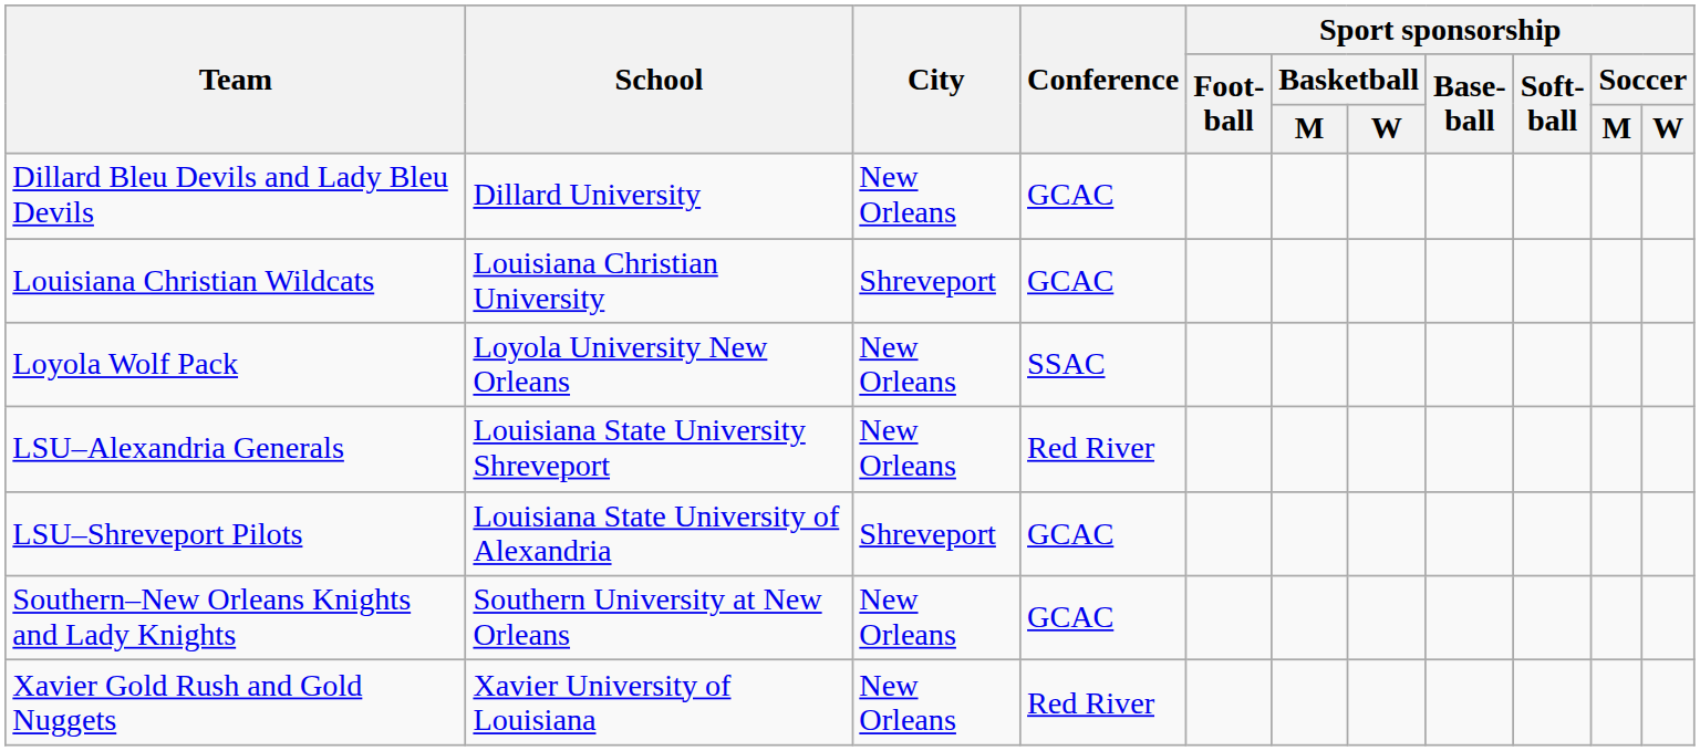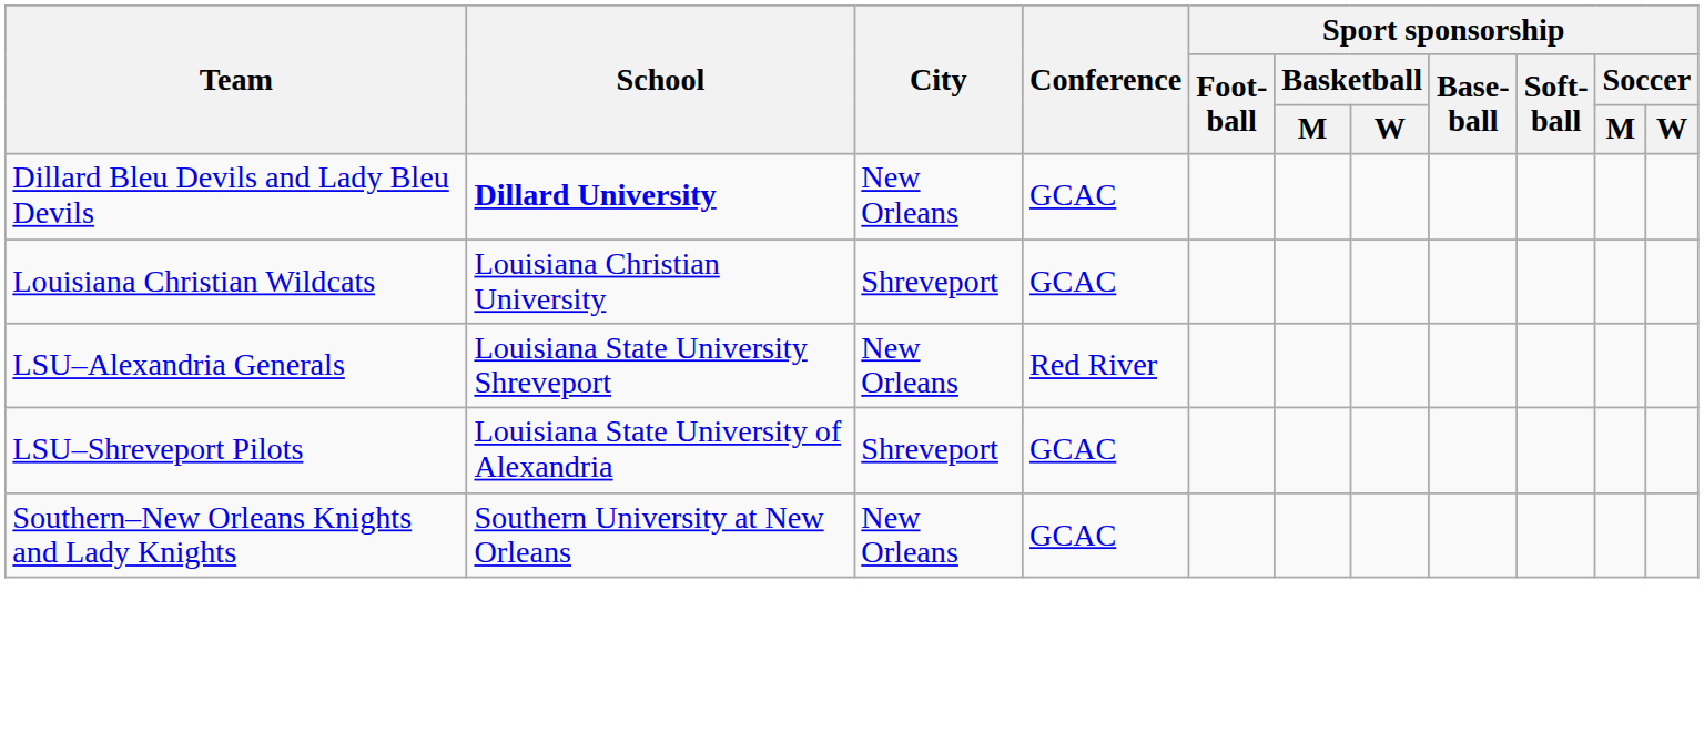Dillard Bleu Devils and Lady Bleu Devils | School: normal -> bold
- row: Loyola Wolf Pack | Loyola University New Orleans | New Orleans | SSAC
- row: Xavier Gold Rush and Gold Nuggets | Xavier University of Louisiana | New Orleans | Red River
